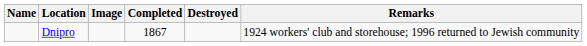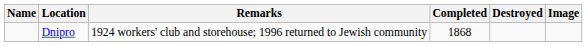columns swapped: Image <-> Remarks
Dnipro | Completed: 1867 -> 1868
